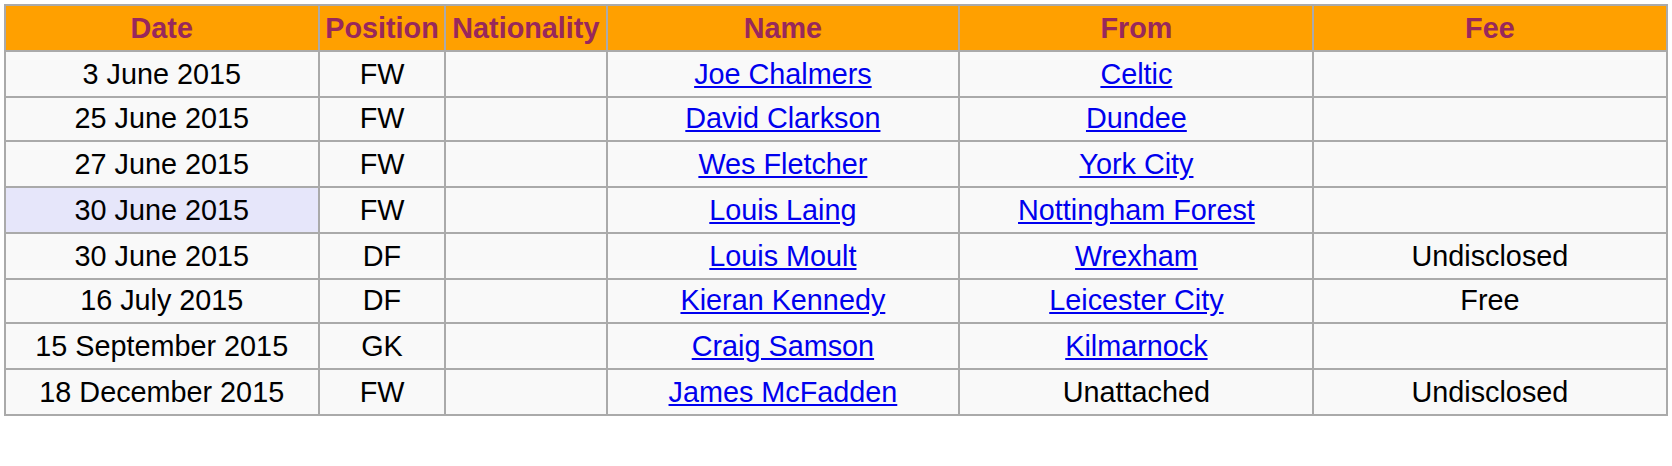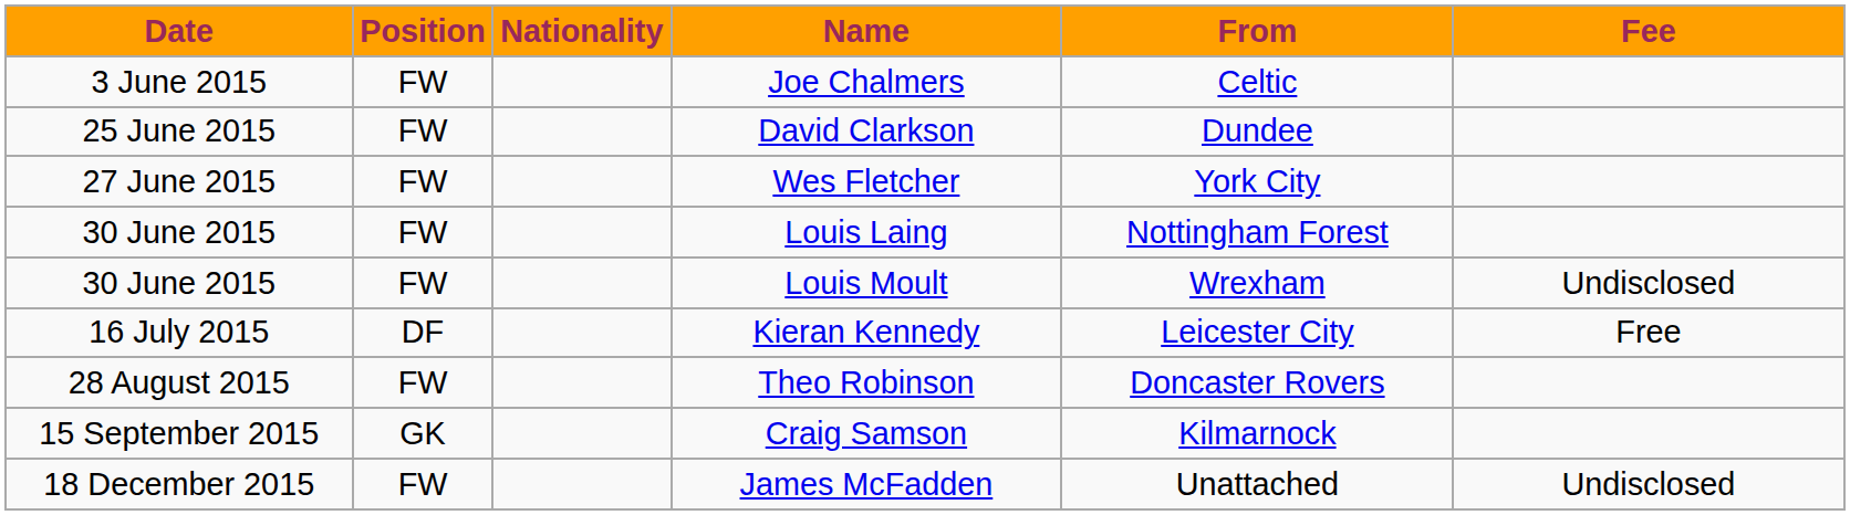Louis Laing | Date: lavender background -> no background
Louis Moult | Position: DF -> FW
+ row: 28 August 2015 | FW | Theo Robinson | Doncaster Rovers
